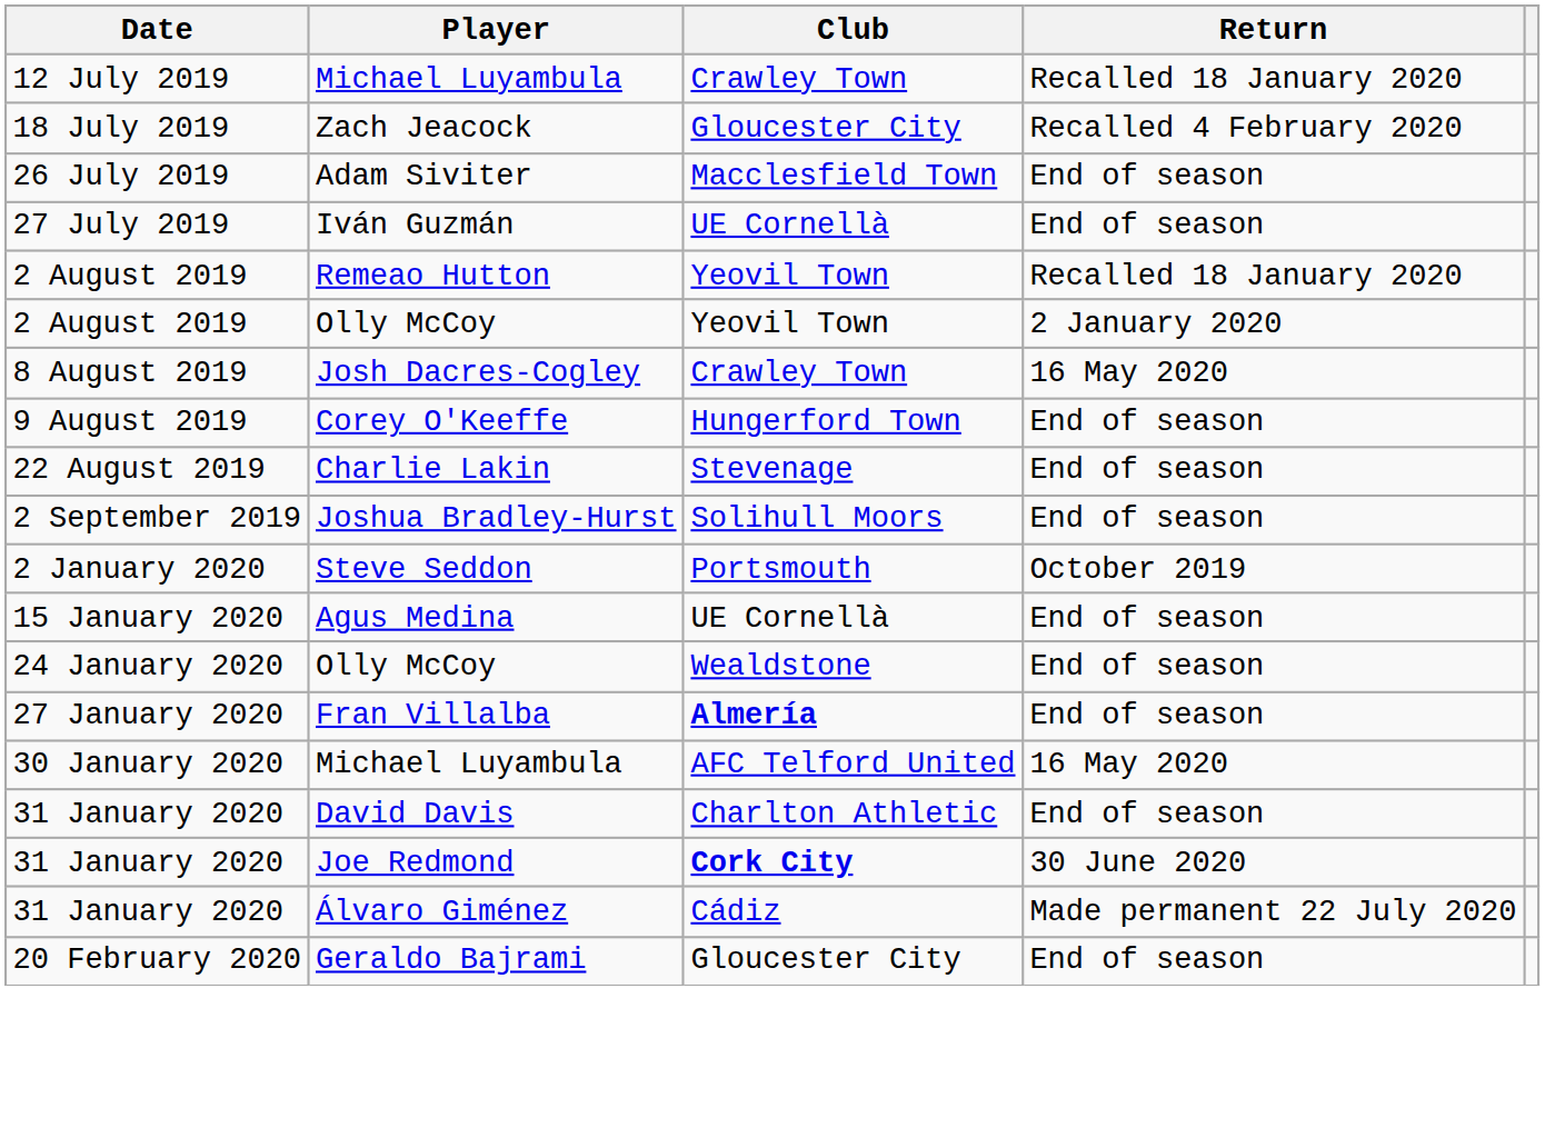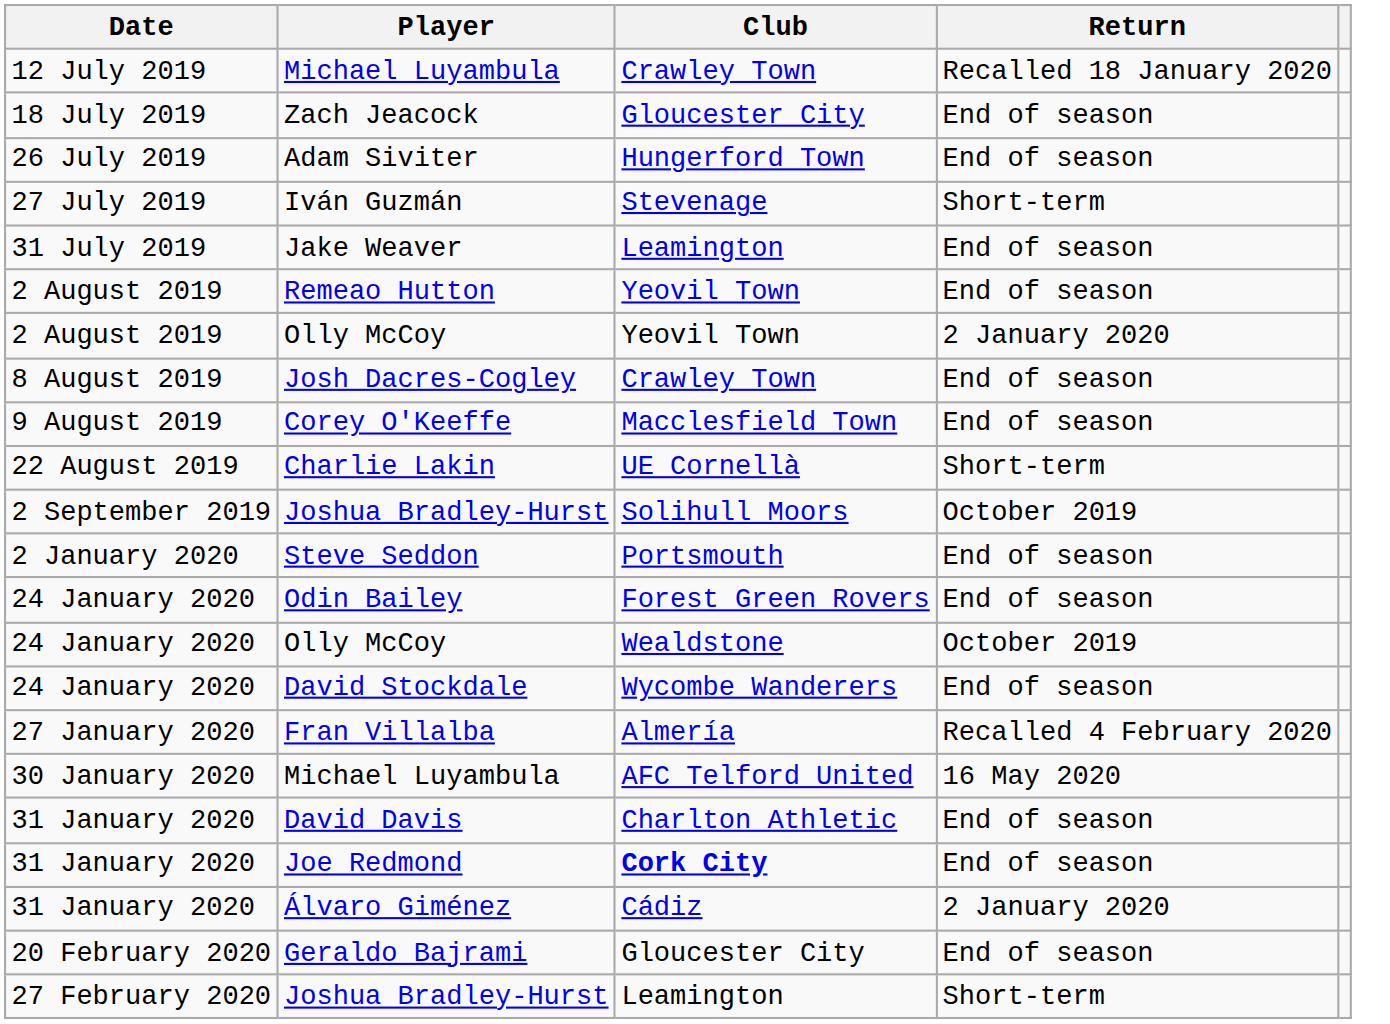Zach Jeacock | Return: Recalled 4 February 2020 -> End of season
Adam Siviter | Club: Macclesfield Town -> Hungerford Town
Iván Guzmán | Club: UE Cornellà -> Stevenage
Iván Guzmán | Return: End of season -> Short-term
+ row: 31 July 2019 | Jake Weaver | Leamington | End of season
Remeao Hutton | Return: Recalled 18 January 2020 -> End of season
Josh Dacres-Cogley | Return: 16 May 2020 -> End of season
Corey O'Keeffe | Club: Hungerford Town -> Macclesfield Town
Charlie Lakin | Club: Stevenage -> UE Cornellà
Charlie Lakin | Return: End of season -> Short-term
2 September 2019 / Joshua Bradley-Hurst | Return: End of season -> October 2019
Steve Seddon | Return: October 2019 -> End of season
- row: 15 January 2020 | Agus Medina | UE Cornellà | End of season
+ row: 24 January 2020 | Odin Bailey | Forest Green Rovers | End of season
24 January 2020 / Olly McCoy | Return: End of season -> October 2019
+ row: 24 January 2020 | David Stockdale | Wycombe Wanderers | End of season
Fran Villalba | Club: bold -> normal
Fran Villalba | Return: End of season -> Recalled 4 February 2020
Joe Redmond | Return: 30 June 2020 -> End of season
Álvaro Giménez | Return: Made permanent 22 July 2020 -> 2 January 2020
+ row: 27 February 2020 | Joshua Bradley-Hurst | Leamington | Short-term
